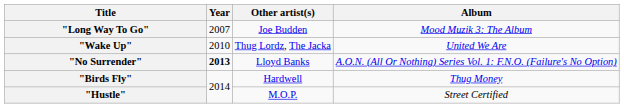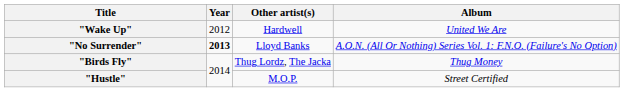- row: "Long Way To Go" | 2007 | Joe Budden | Mood Muzik 3: The Album
"Wake Up" | Year: 2010 -> 2012
"Wake Up" | Other artist(s): Thug Lordz, The Jacka -> Hardwell
"Birds Fly" | Other artist(s): Hardwell -> Thug Lordz, The Jacka
